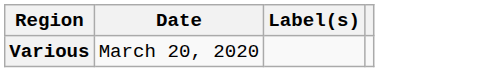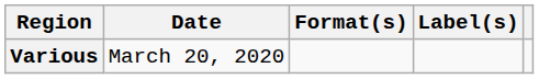+ column: Format(s)
